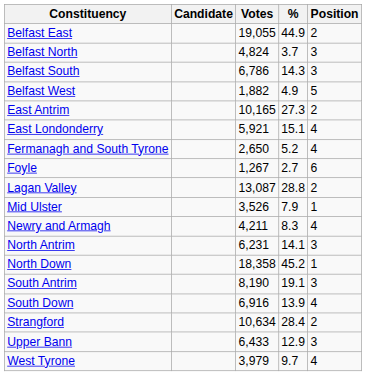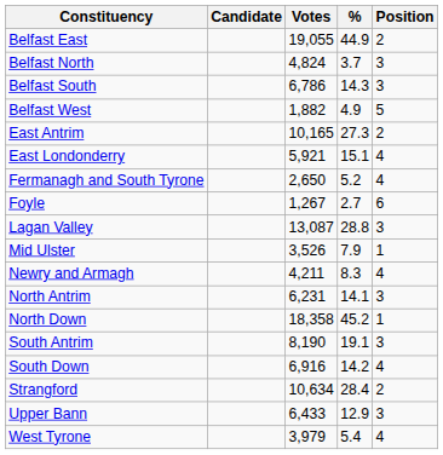Lagan Valley | Position: 2 -> 3
South Down | %: 13.9 -> 14.2
West Tyrone | %: 9.7 -> 5.4
